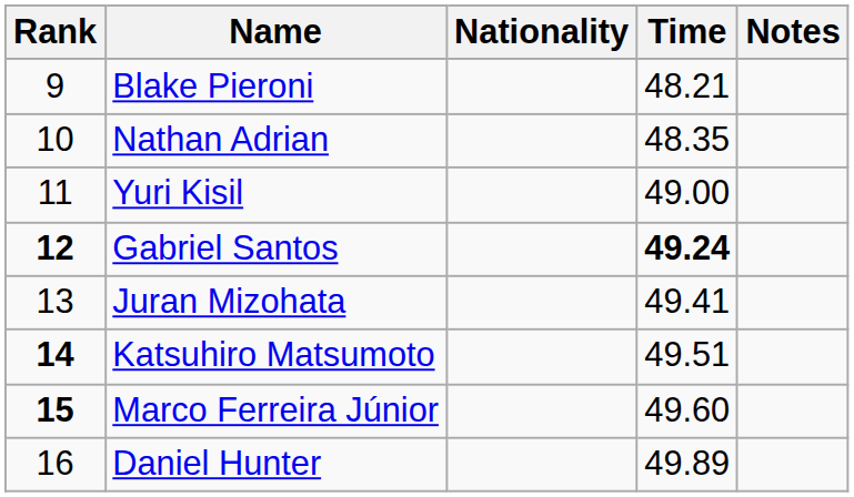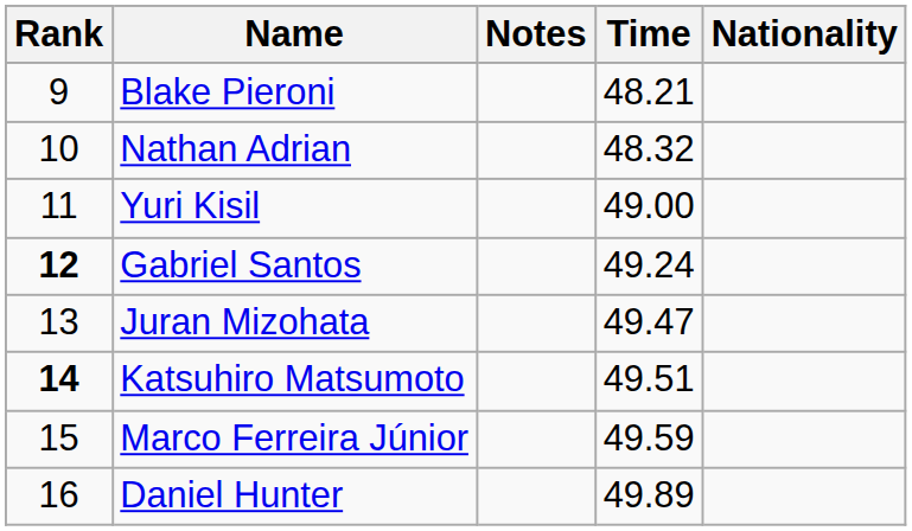columns swapped: Nationality <-> Notes
Nathan Adrian | Time: 48.35 -> 48.32
Gabriel Santos | Time: bold -> normal
Juran Mizohata | Time: 49.41 -> 49.47
Marco Ferreira Júnior | Rank: bold -> normal
Marco Ferreira Júnior | Time: 49.60 -> 49.59
